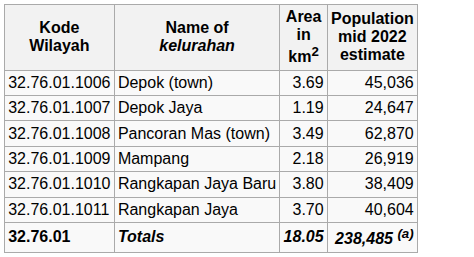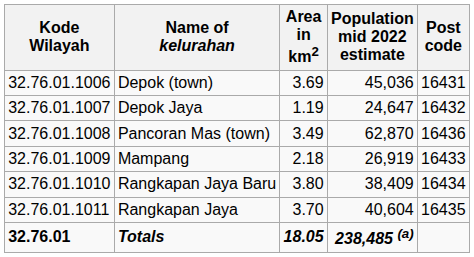+ column: Post code | 16431 | 16432 | 16436 | 16433 | 16434 | 16435
